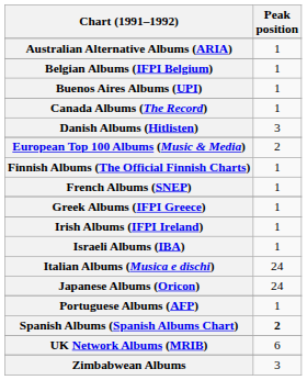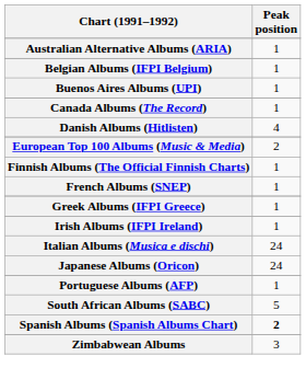Danish Albums (Hitlisten) | Peak position: 3 -> 4
- row: Israeli Albums (IBA) | 1
+ row: South African Albums (SABC) | 5
- row: UK Network Albums (MRIB) | 6
